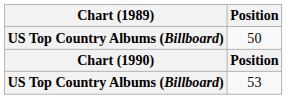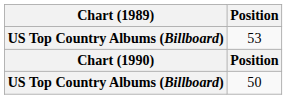rows swapped: 53 <-> 50
